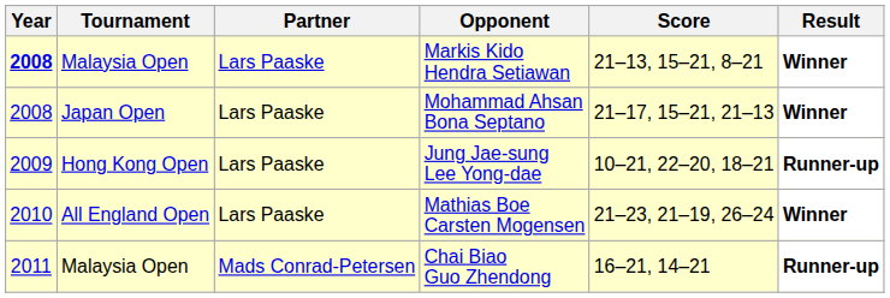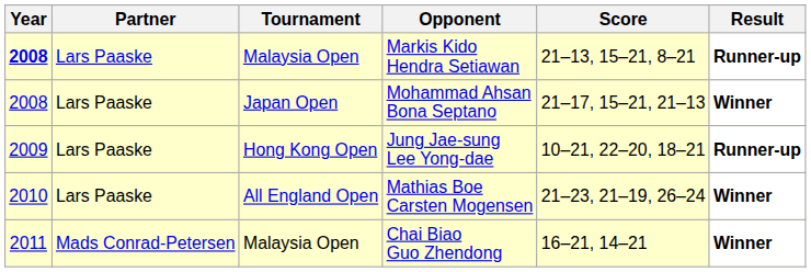columns swapped: Tournament <-> Partner
Markis Kido Hendra Setiawan | Result: Winner -> Runner-up
Chai Biao Guo Zhendong | Result: Runner-up -> Winner
